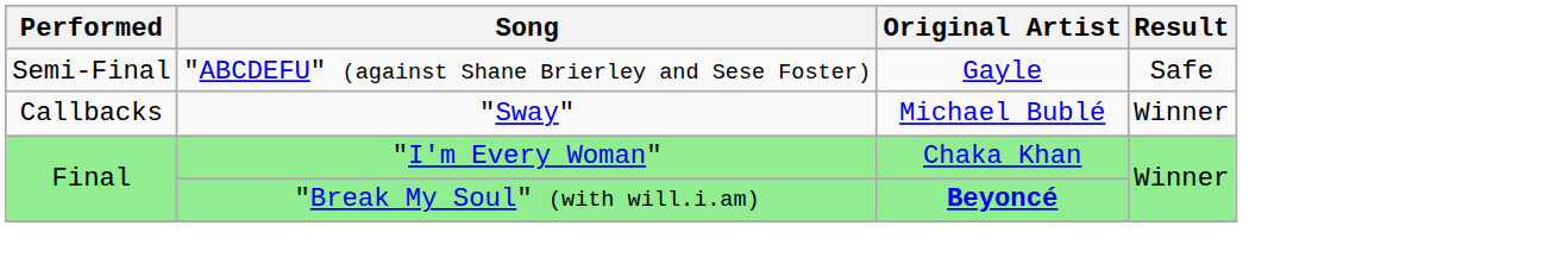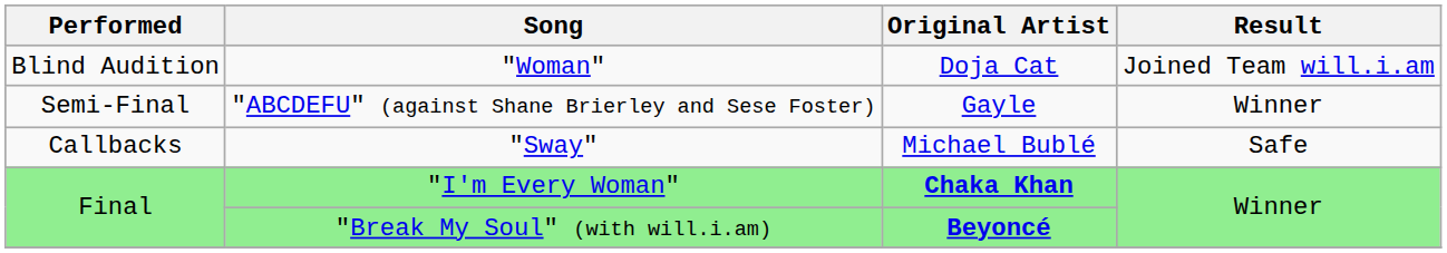+ row: Blind Audition | "Woman" | Doja Cat | Joined Team will.i.am
"ABCDEFU" (against Shane Brierley and Sese Foster) | Result: Safe -> Winner
"Sway" | Result: Winner -> Safe
"I'm Every Woman" | Original Artist: normal -> bold
